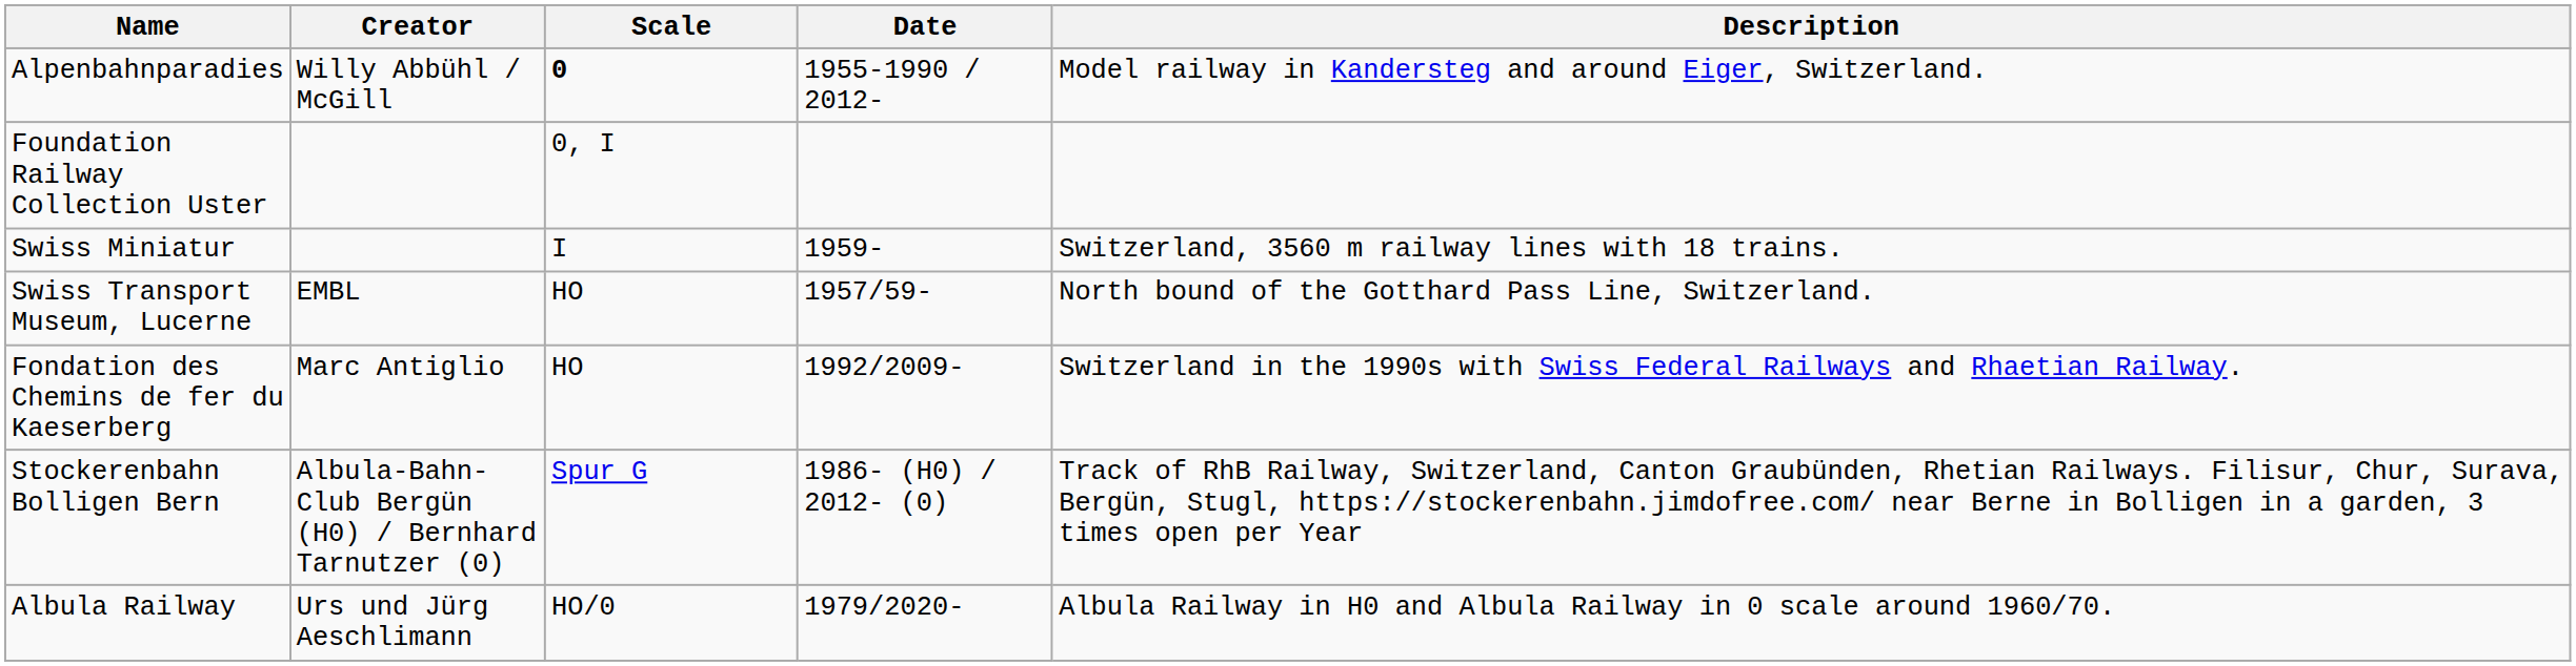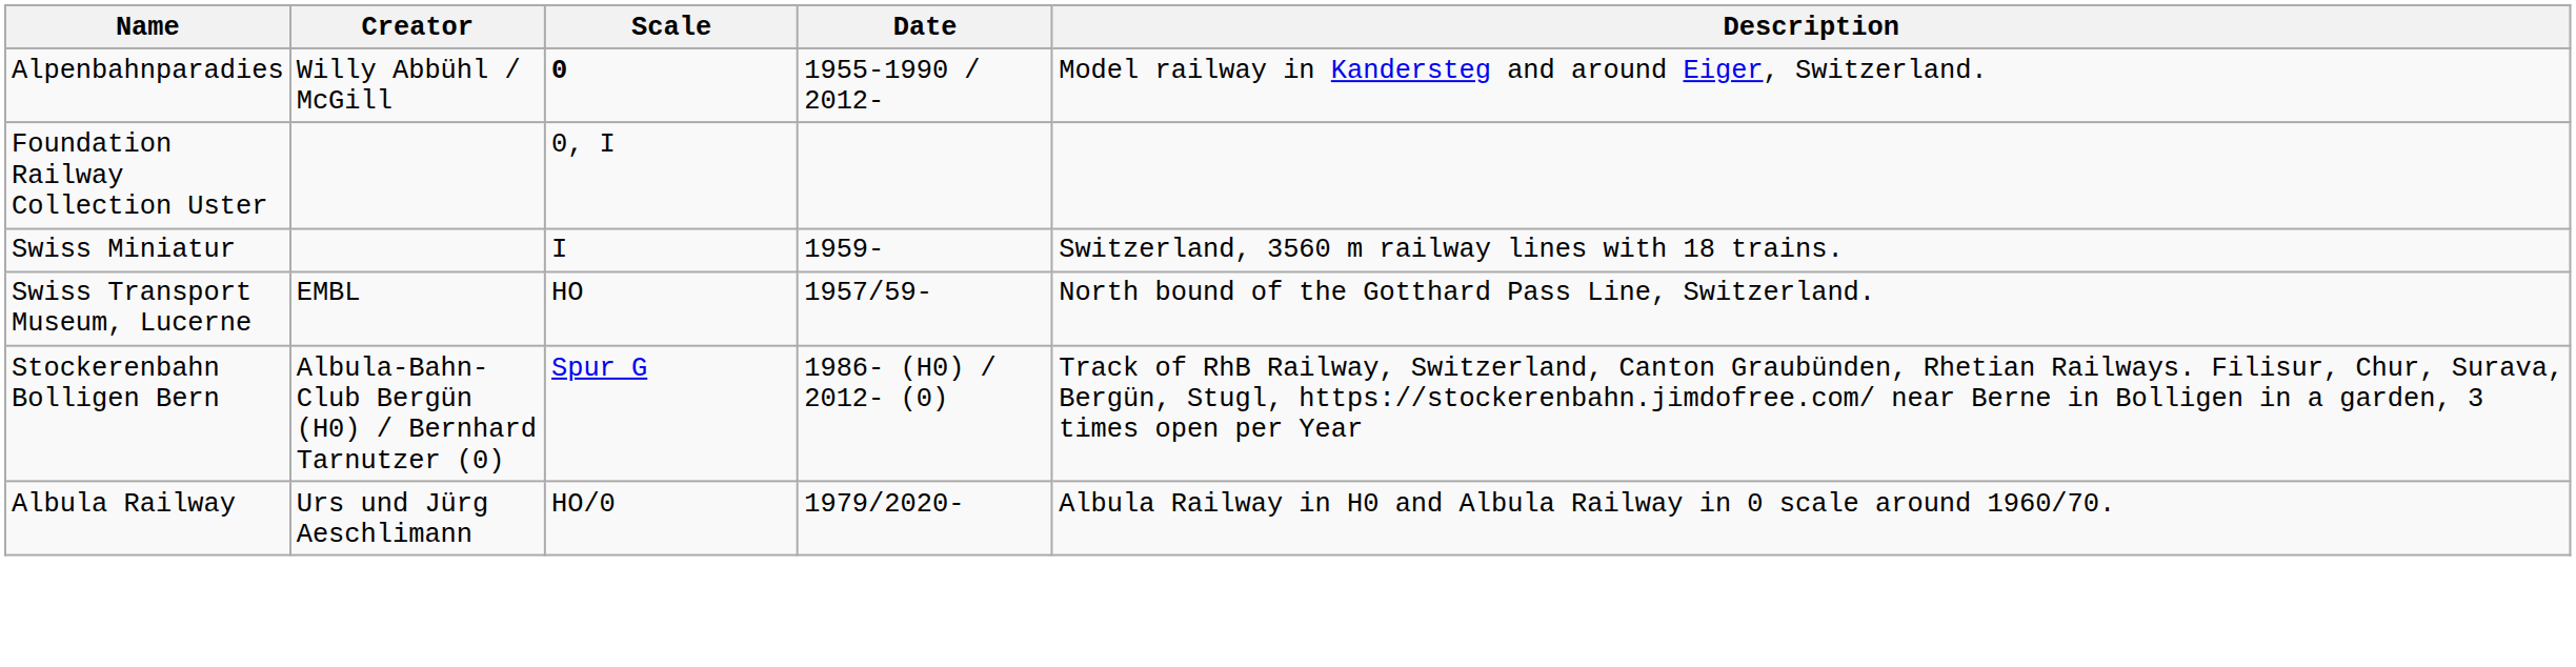- row: Fondation des Chemins de fer du Kaeserberg | Marc Antiglio | HO | 1992/2009- | Switzerland in the 1990s with Swiss Federal Railways and Rhaetian Railway.
